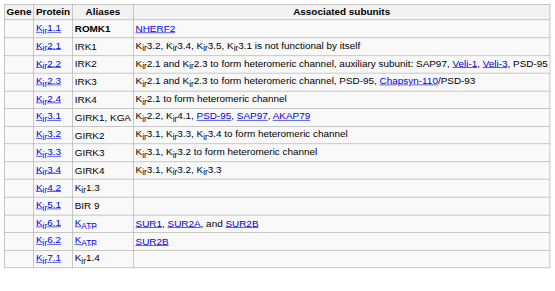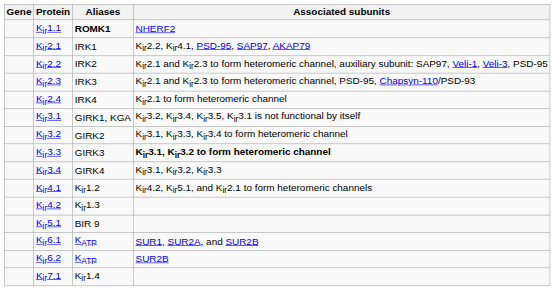Kir2.1 | Associated subunits: Kir3.2, Kir3.4, Kir3.5, Kir3.1 is not functional by itself -> Kir2.2, Kir4.1, PSD-95, SAP97, AKAP79
Kir3.1 | Associated subunits: Kir2.2, Kir4.1, PSD-95, SAP97, AKAP79 -> Kir3.2, Kir3.4, Kir3.5, Kir3.1 is not functional by itself
Kir3.3 | Associated subunits: normal -> bold
+ row: Kir4.1 | Kir1.2 | Kir4.2, Kir5.1, and Kir2.1 to form heteromeric channels
